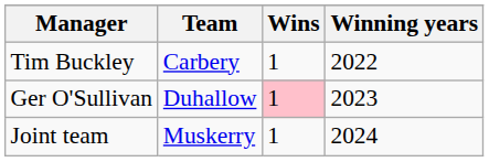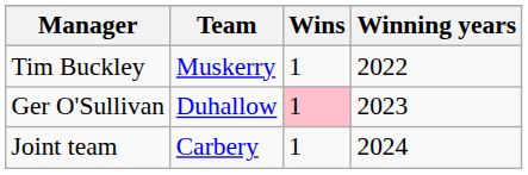Tim Buckley | Team: Carbery -> Muskerry
Joint team | Team: Muskerry -> Carbery
